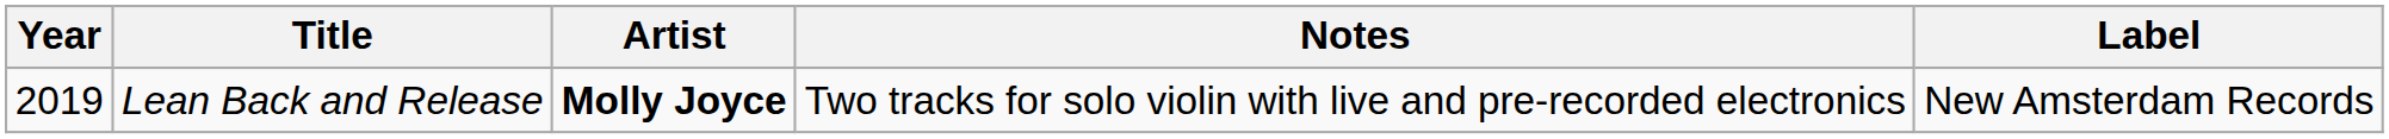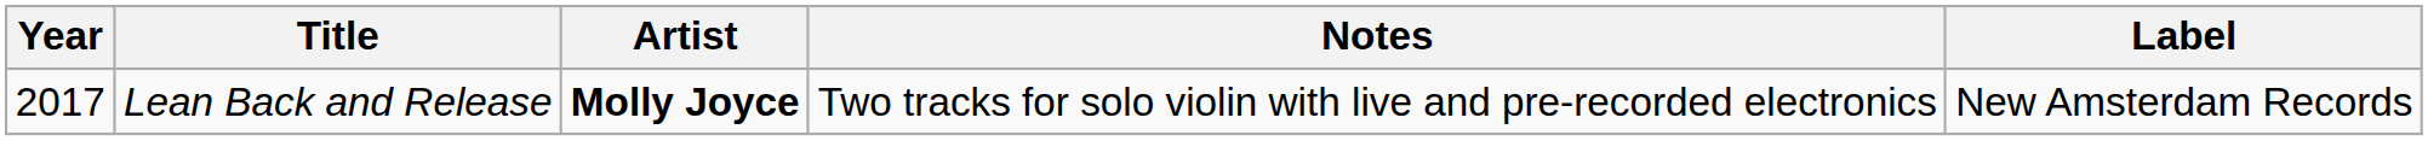Lean Back and Release | Year: 2019 -> 2017
